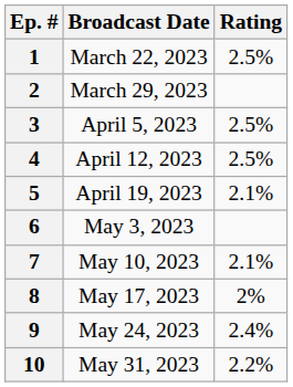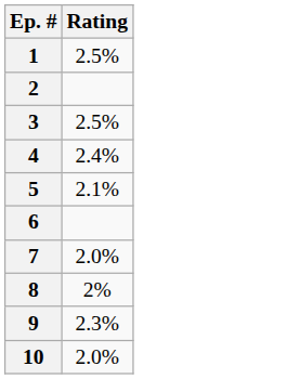- column: Broadcast Date | March 22, 2023 | March 29, 2023 | April 5, 2023 | April 12, 2023 | April 19, 2023 | May 3, 2023 | May 10, 2023 | May 17, 2023 | May 24, 2023 | May 31, 2023
4 | Rating: 2.5% -> 2.4%
7 | Rating: 2.1% -> 2.0%
9 | Rating: 2.4% -> 2.3%
10 | Rating: 2.2% -> 2.0%
